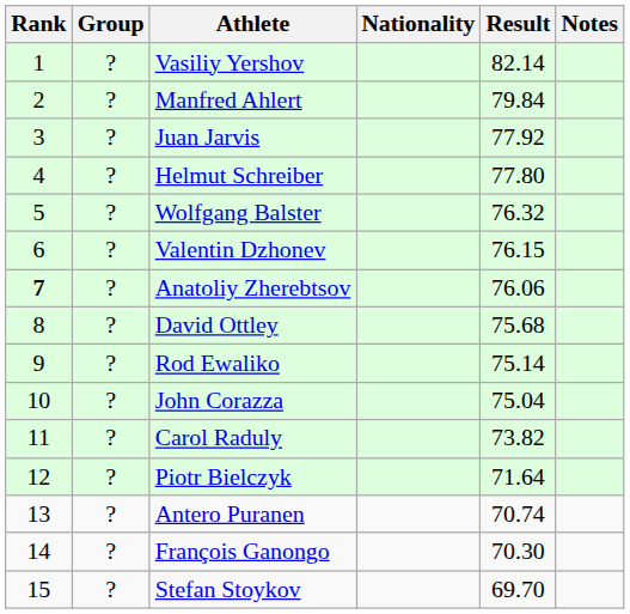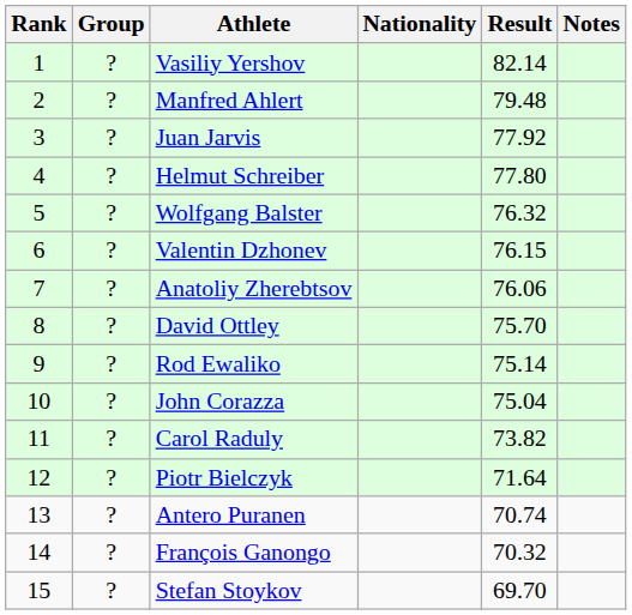Manfred Ahlert | Result: 79.84 -> 79.48
Anatoliy Zherebtsov | Rank: bold -> normal
David Ottley | Result: 75.68 -> 75.70
François Ganongo | Result: 70.30 -> 70.32
